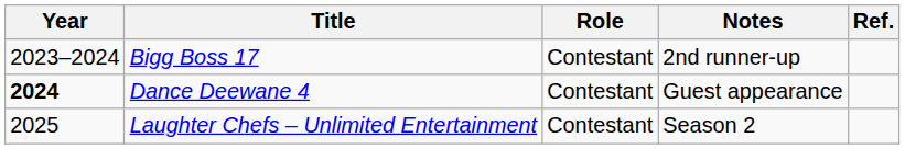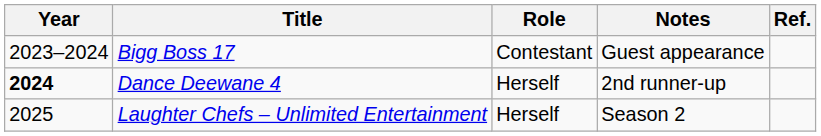Bigg Boss 17 | Notes: 2nd runner-up -> Guest appearance
Dance Deewane 4 | Role: Contestant -> Herself
Dance Deewane 4 | Notes: Guest appearance -> 2nd runner-up
Laughter Chefs – Unlimited Entertainment | Role: Contestant -> Herself
